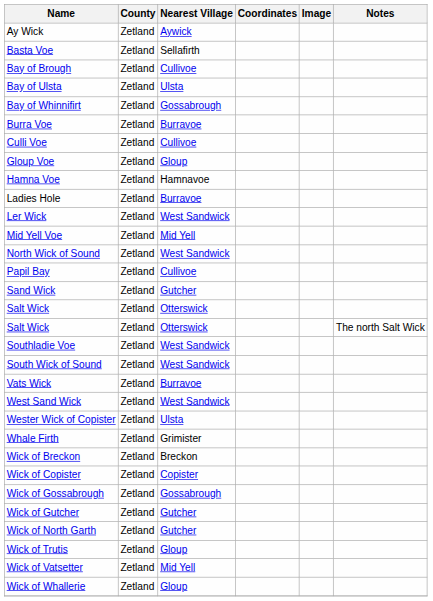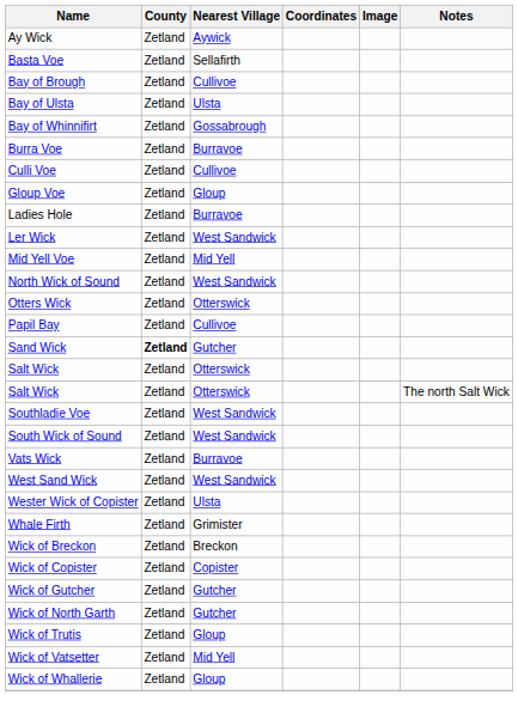- row: Hamna Voe | Zetland | Hamnavoe
+ row: Otters Wick | Zetland | Otterswick
Sand Wick | County: normal -> bold
- row: Wick of Gossabrough | Zetland | Gossabrough
